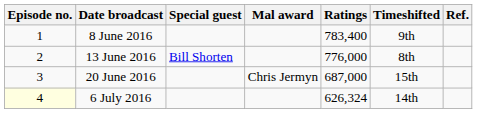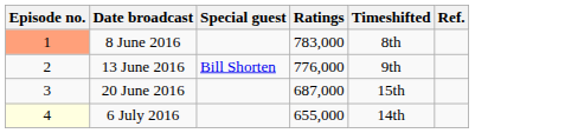- column: Mal award | Chris Jermyn
8 June 2016 | Episode no.: no background -> lightsalmon background
8 June 2016 | Ratings: 783,400 -> 783,000
8 June 2016 | Timeshifted: 9th -> 8th
13 June 2016 | Timeshifted: 8th -> 9th
6 July 2016 | Ratings: 626,324 -> 655,000
